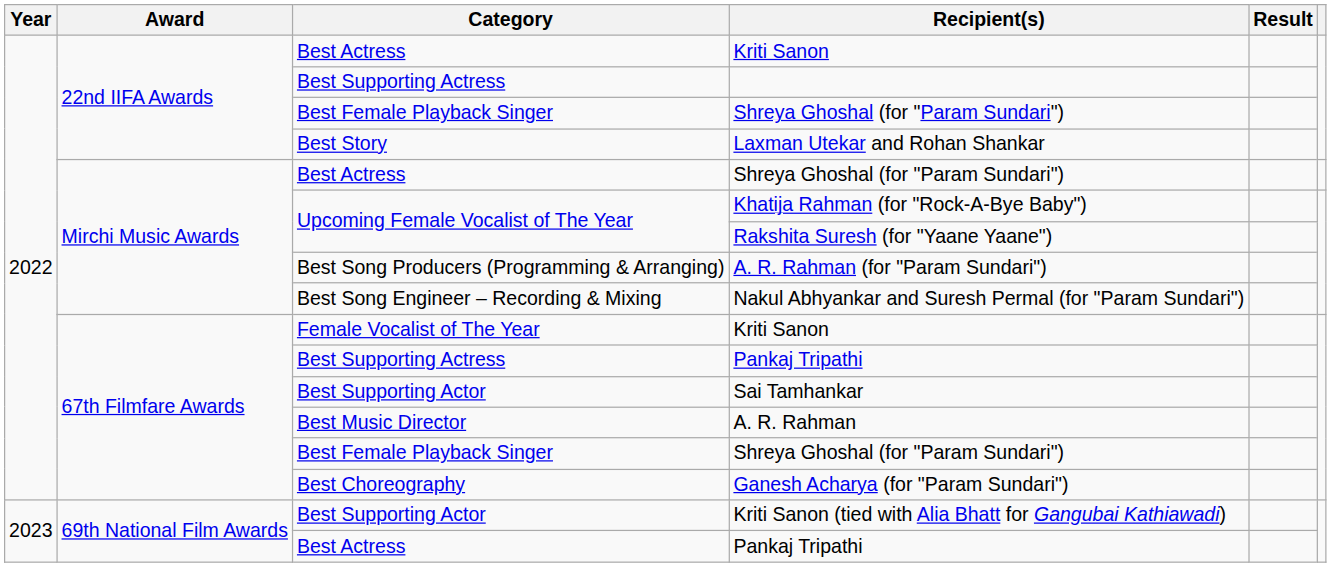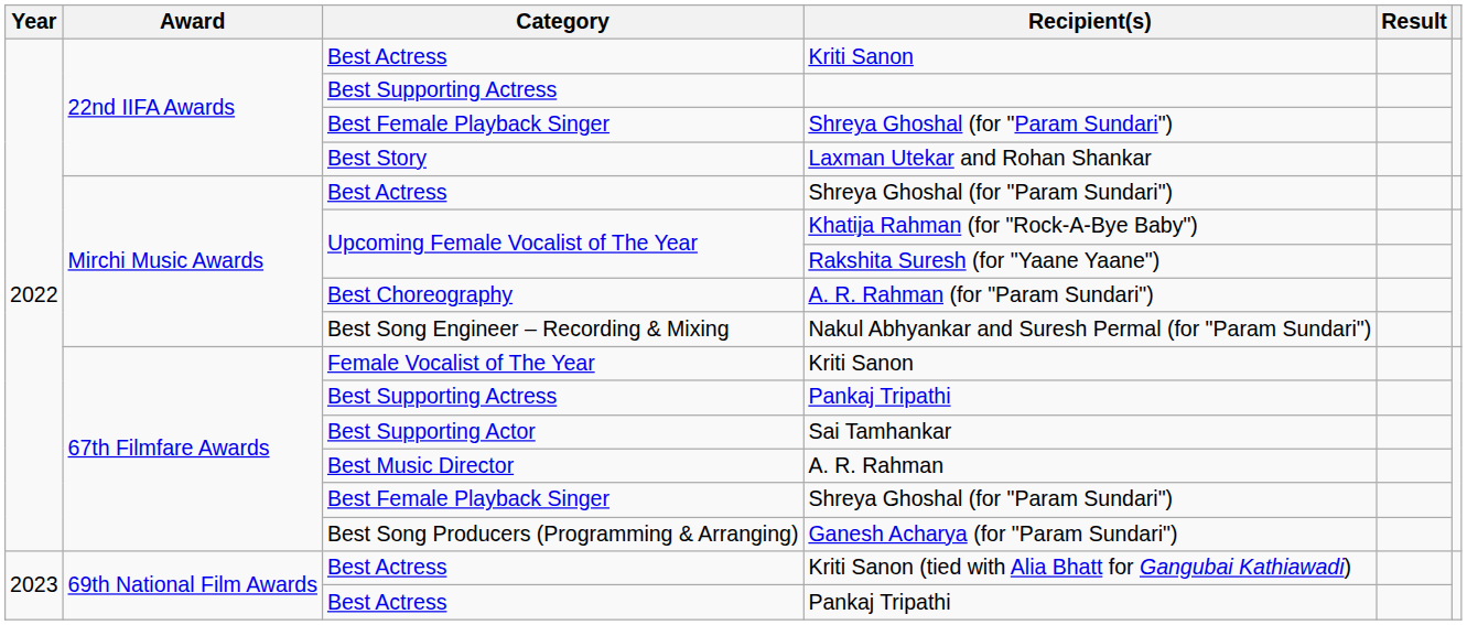A. R. Rahman (for "Param Sundari") | Category: Best Song Producers (Programming & Arranging) -> Best Choreography
Ganesh Acharya (for "Param Sundari") | Category: Best Choreography -> Best Song Producers (Programming & Arranging)
Kriti Sanon (tied with Alia Bhatt for Gangubai Kathiawadi) | Category: Best Supporting Actor -> Best Actress
